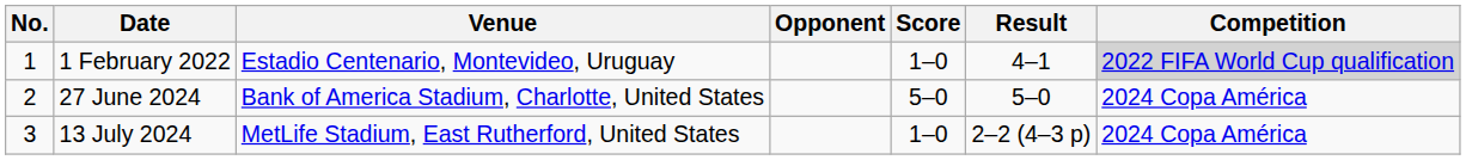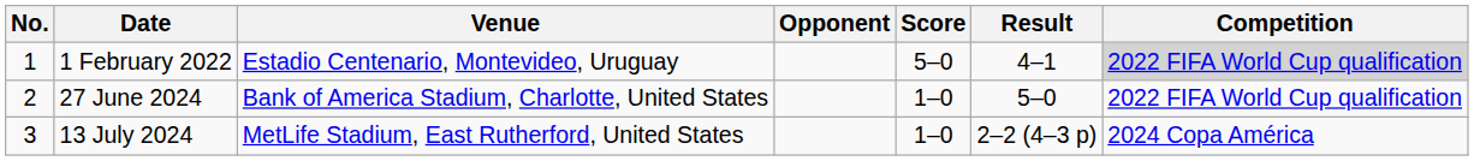1 February 2022 | Score: 1–0 -> 5–0
27 June 2024 | Score: 5–0 -> 1–0
27 June 2024 | Competition: 2024 Copa América -> 2022 FIFA World Cup qualification
